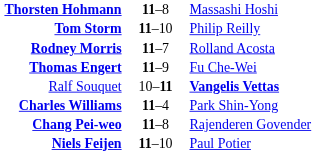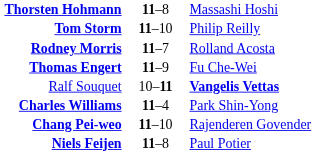Chang Pei-weo | column 2: 11–8 -> 11–10
Niels Feijen | column 2: 11–10 -> 11–8
